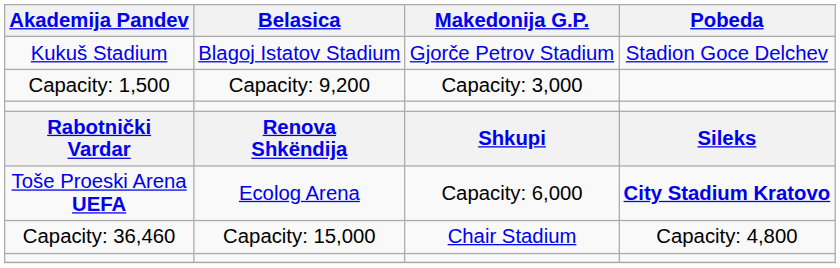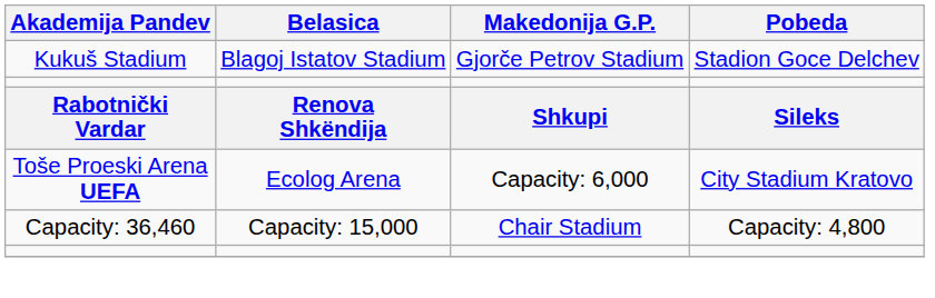- row: Capacity: 1,500 | Capacity: 9,200 | Capacity: 3,000
Toše Proeski Arena UEFA | Pobeda: bold -> normal
